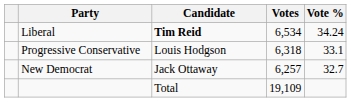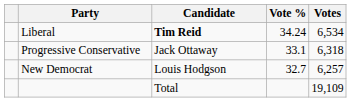columns swapped: Votes <-> Vote %
Progressive Conservative | Candidate: Louis Hodgson -> Jack Ottaway
New Democrat | Candidate: Jack Ottaway -> Louis Hodgson
